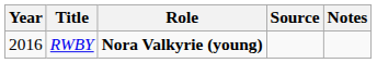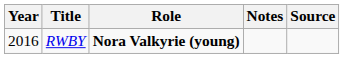columns swapped: Notes <-> Source
